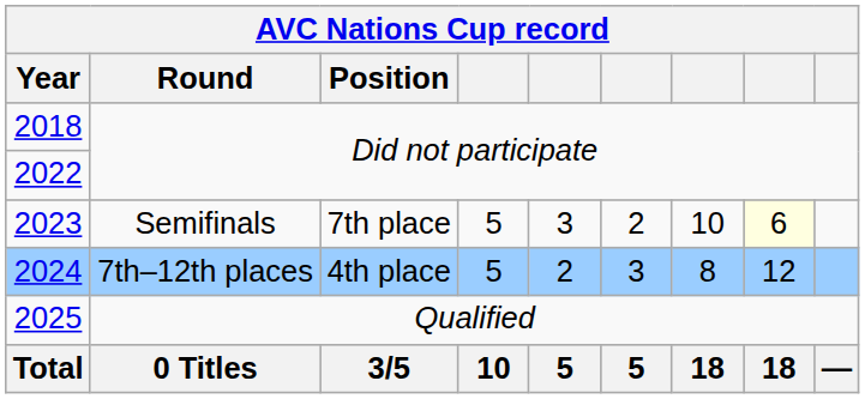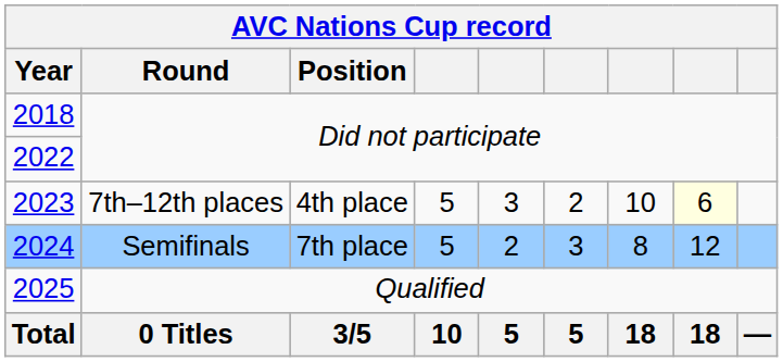2023 | Round: Semifinals -> 7th–12th places
2023 | Position: 7th place -> 4th place
2024 | Round: 7th–12th places -> Semifinals
2024 | Position: 4th place -> 7th place
